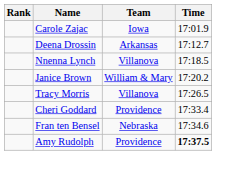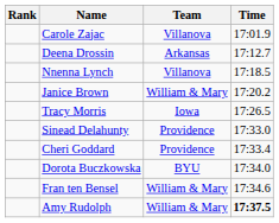Carole Zajac | Team: Iowa -> Villanova
Tracy Morris | Team: Villanova -> Iowa
+ row: Sinead Delahunty | Providence | 17:33.0
+ row: Dorota Buczkowska | BYU | 17:34.0
Fran ten Bensel | Team: Nebraska -> William & Mary
Amy Rudolph | Team: Providence -> William & Mary
